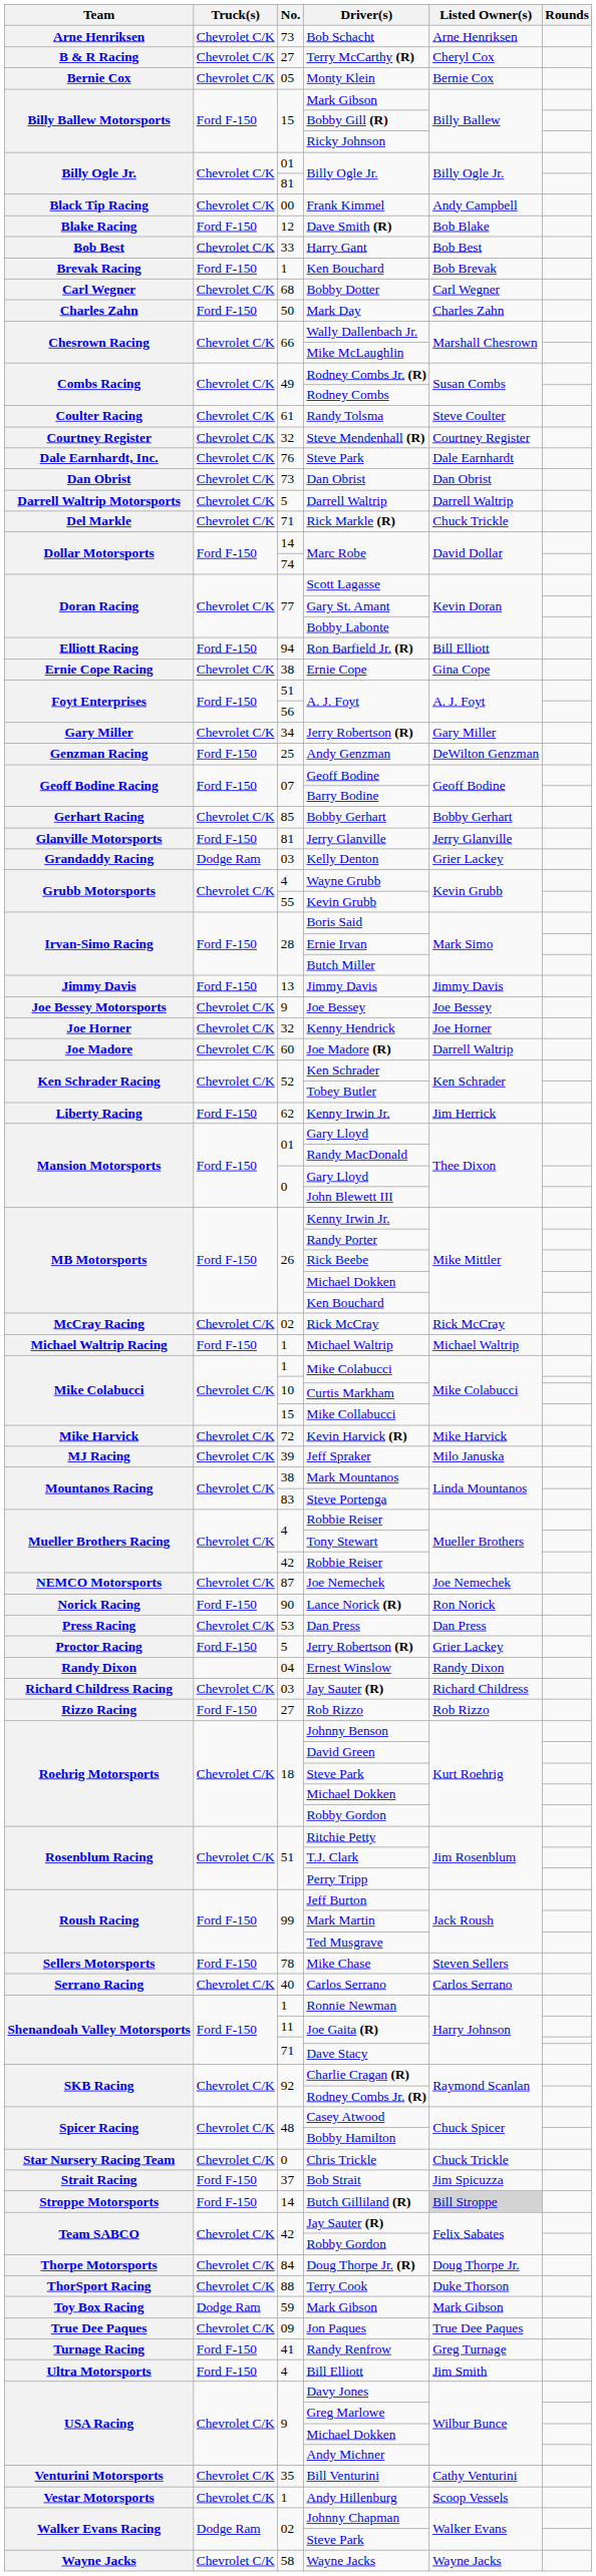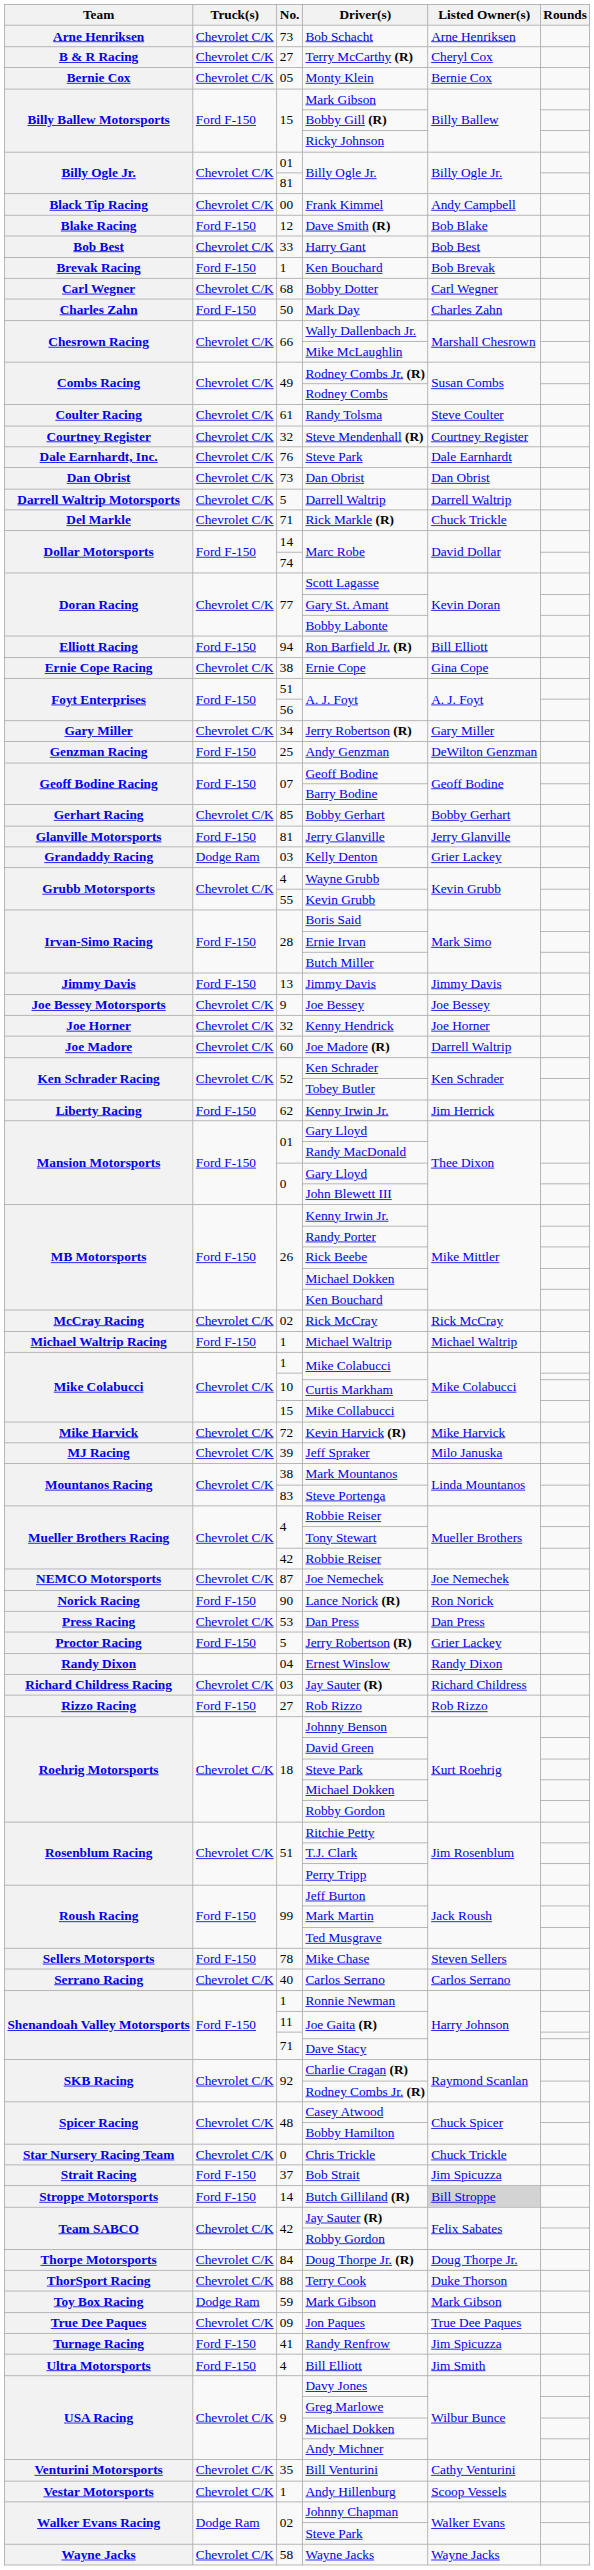Randy Renfrow | Listed Owner(s): Greg Turnage -> Jim Spicuzza
